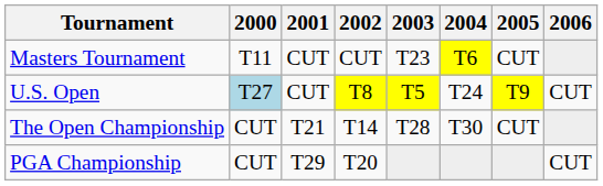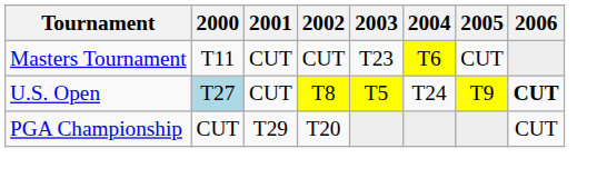U.S. Open | 2006: normal -> bold
- row: The Open Championship | CUT | T21 | T14 | T28 | T30 | CUT
